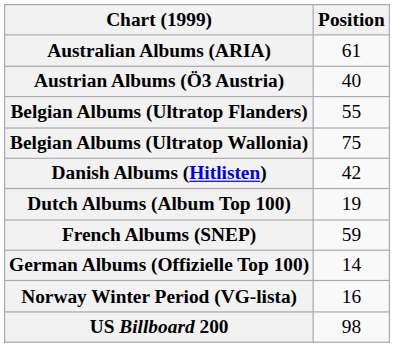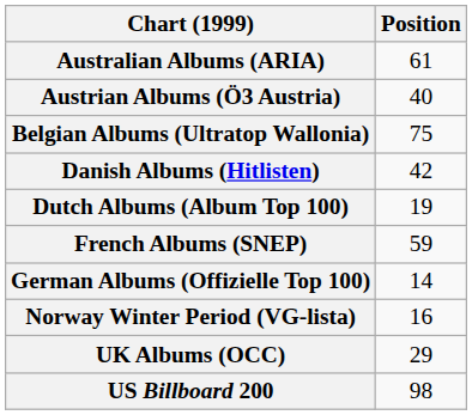- row: Belgian Albums (Ultratop Flanders) | 55
+ row: UK Albums (OCC) | 29
